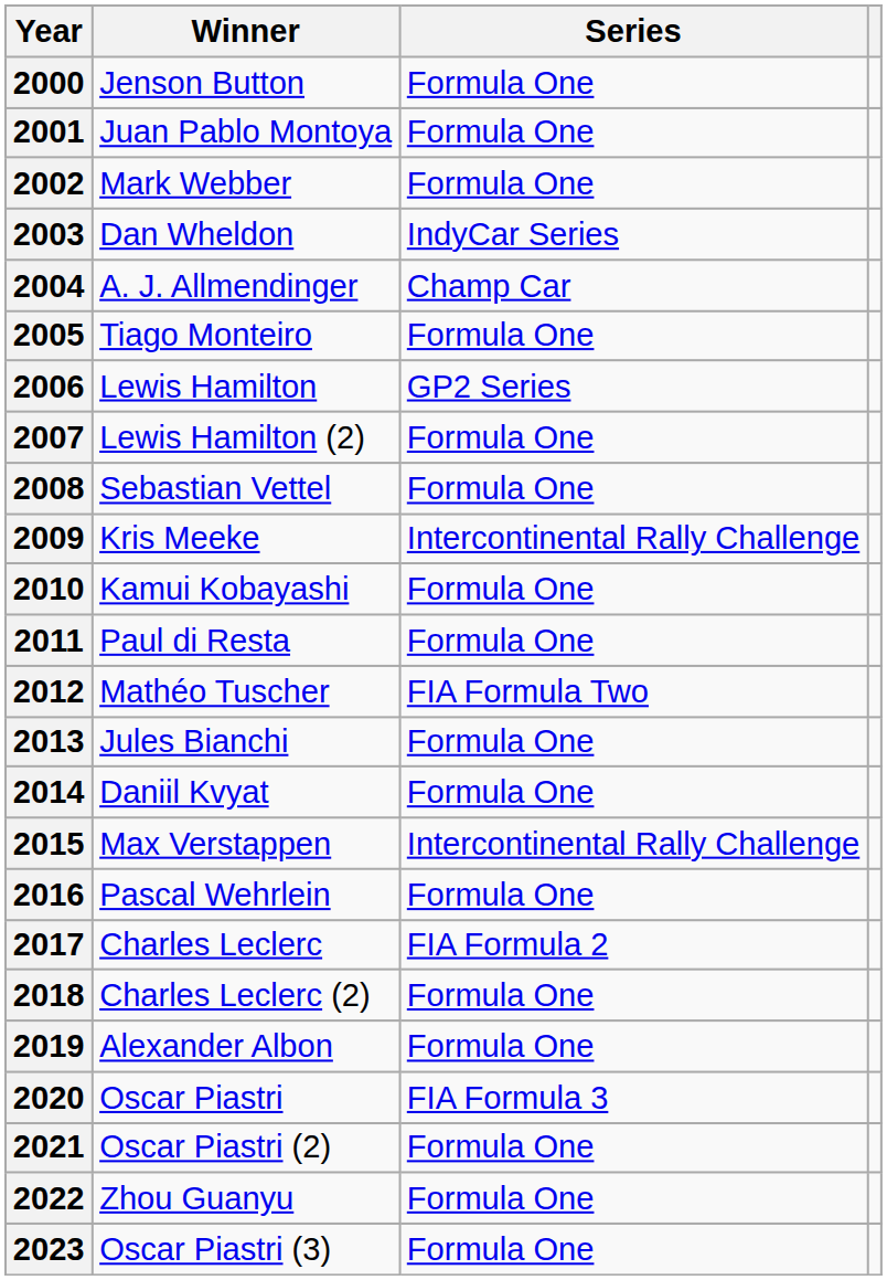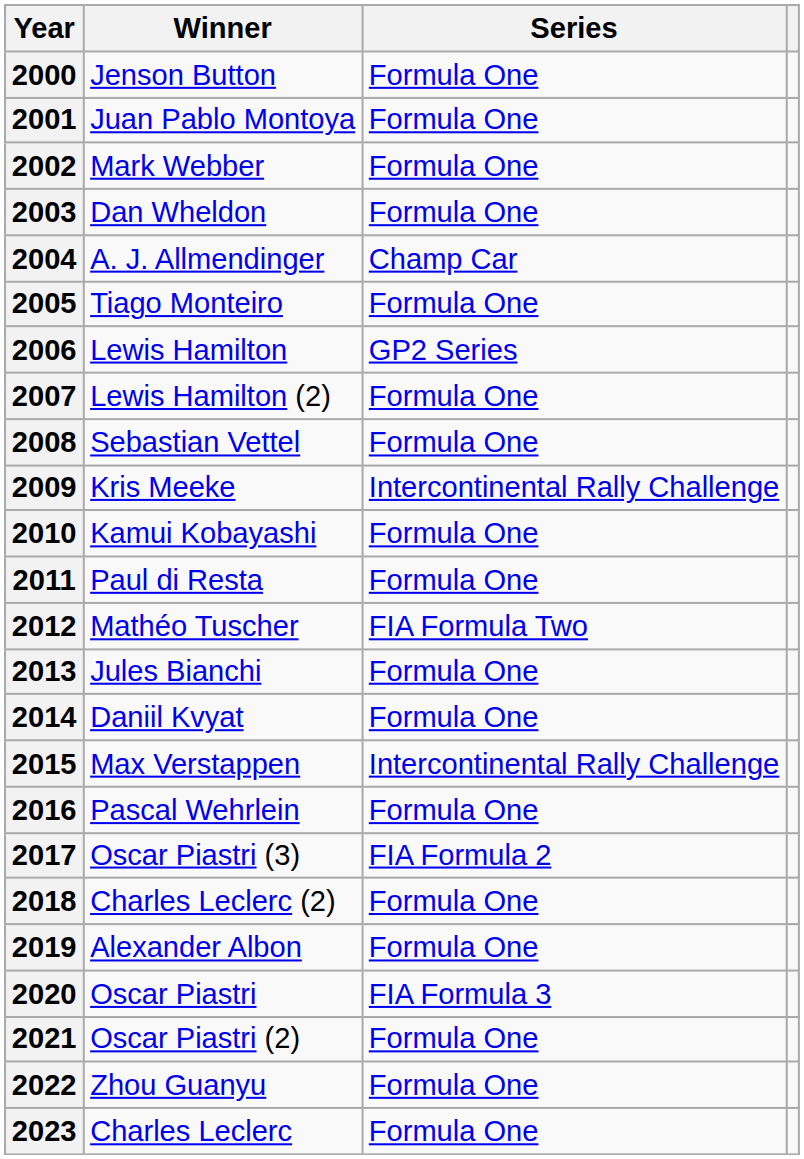2003 | Series: IndyCar Series -> Formula One
2017 | Winner: Charles Leclerc -> Oscar Piastri (3)
2023 | Winner: Oscar Piastri (3) -> Charles Leclerc
